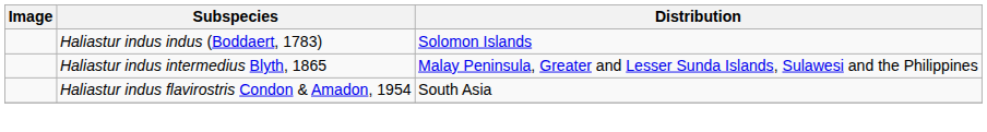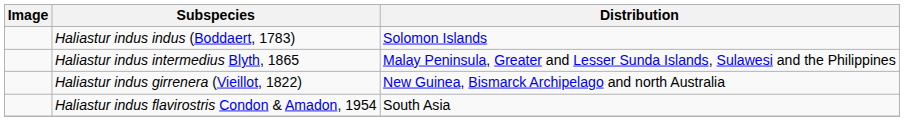+ row: Haliastur indus girrenera (Vieillot, 1822) | New Guinea, Bismarck Archipelago and north Australia
